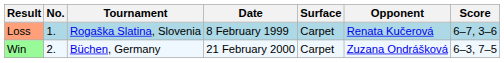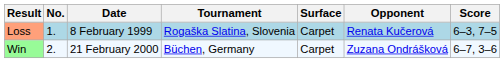columns swapped: Date <-> Tournament
Loss | Score: 6–7, 3–6 -> 6–3, 7–5
Win | Score: 6–3, 7–5 -> 6–7, 3–6
